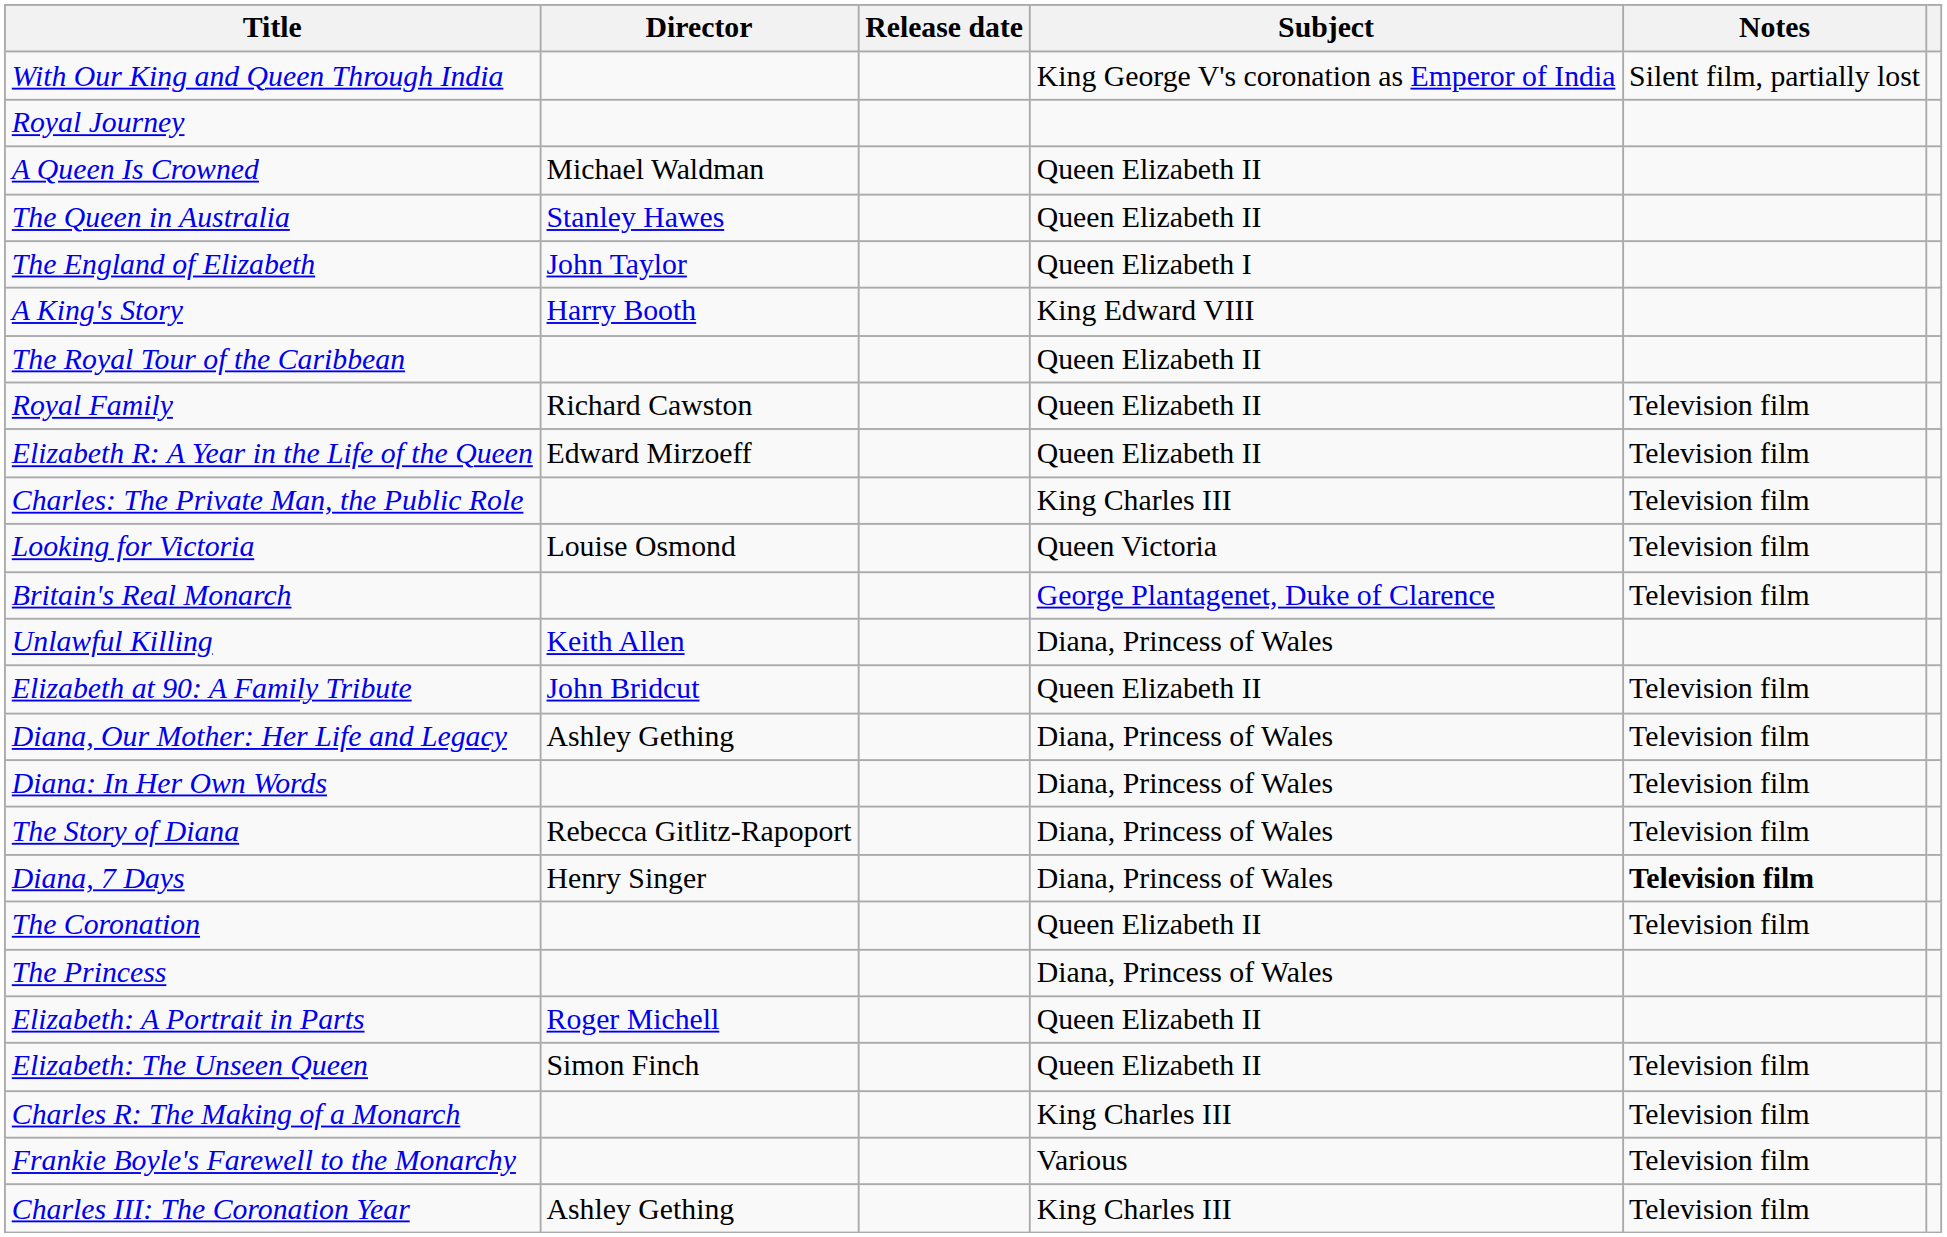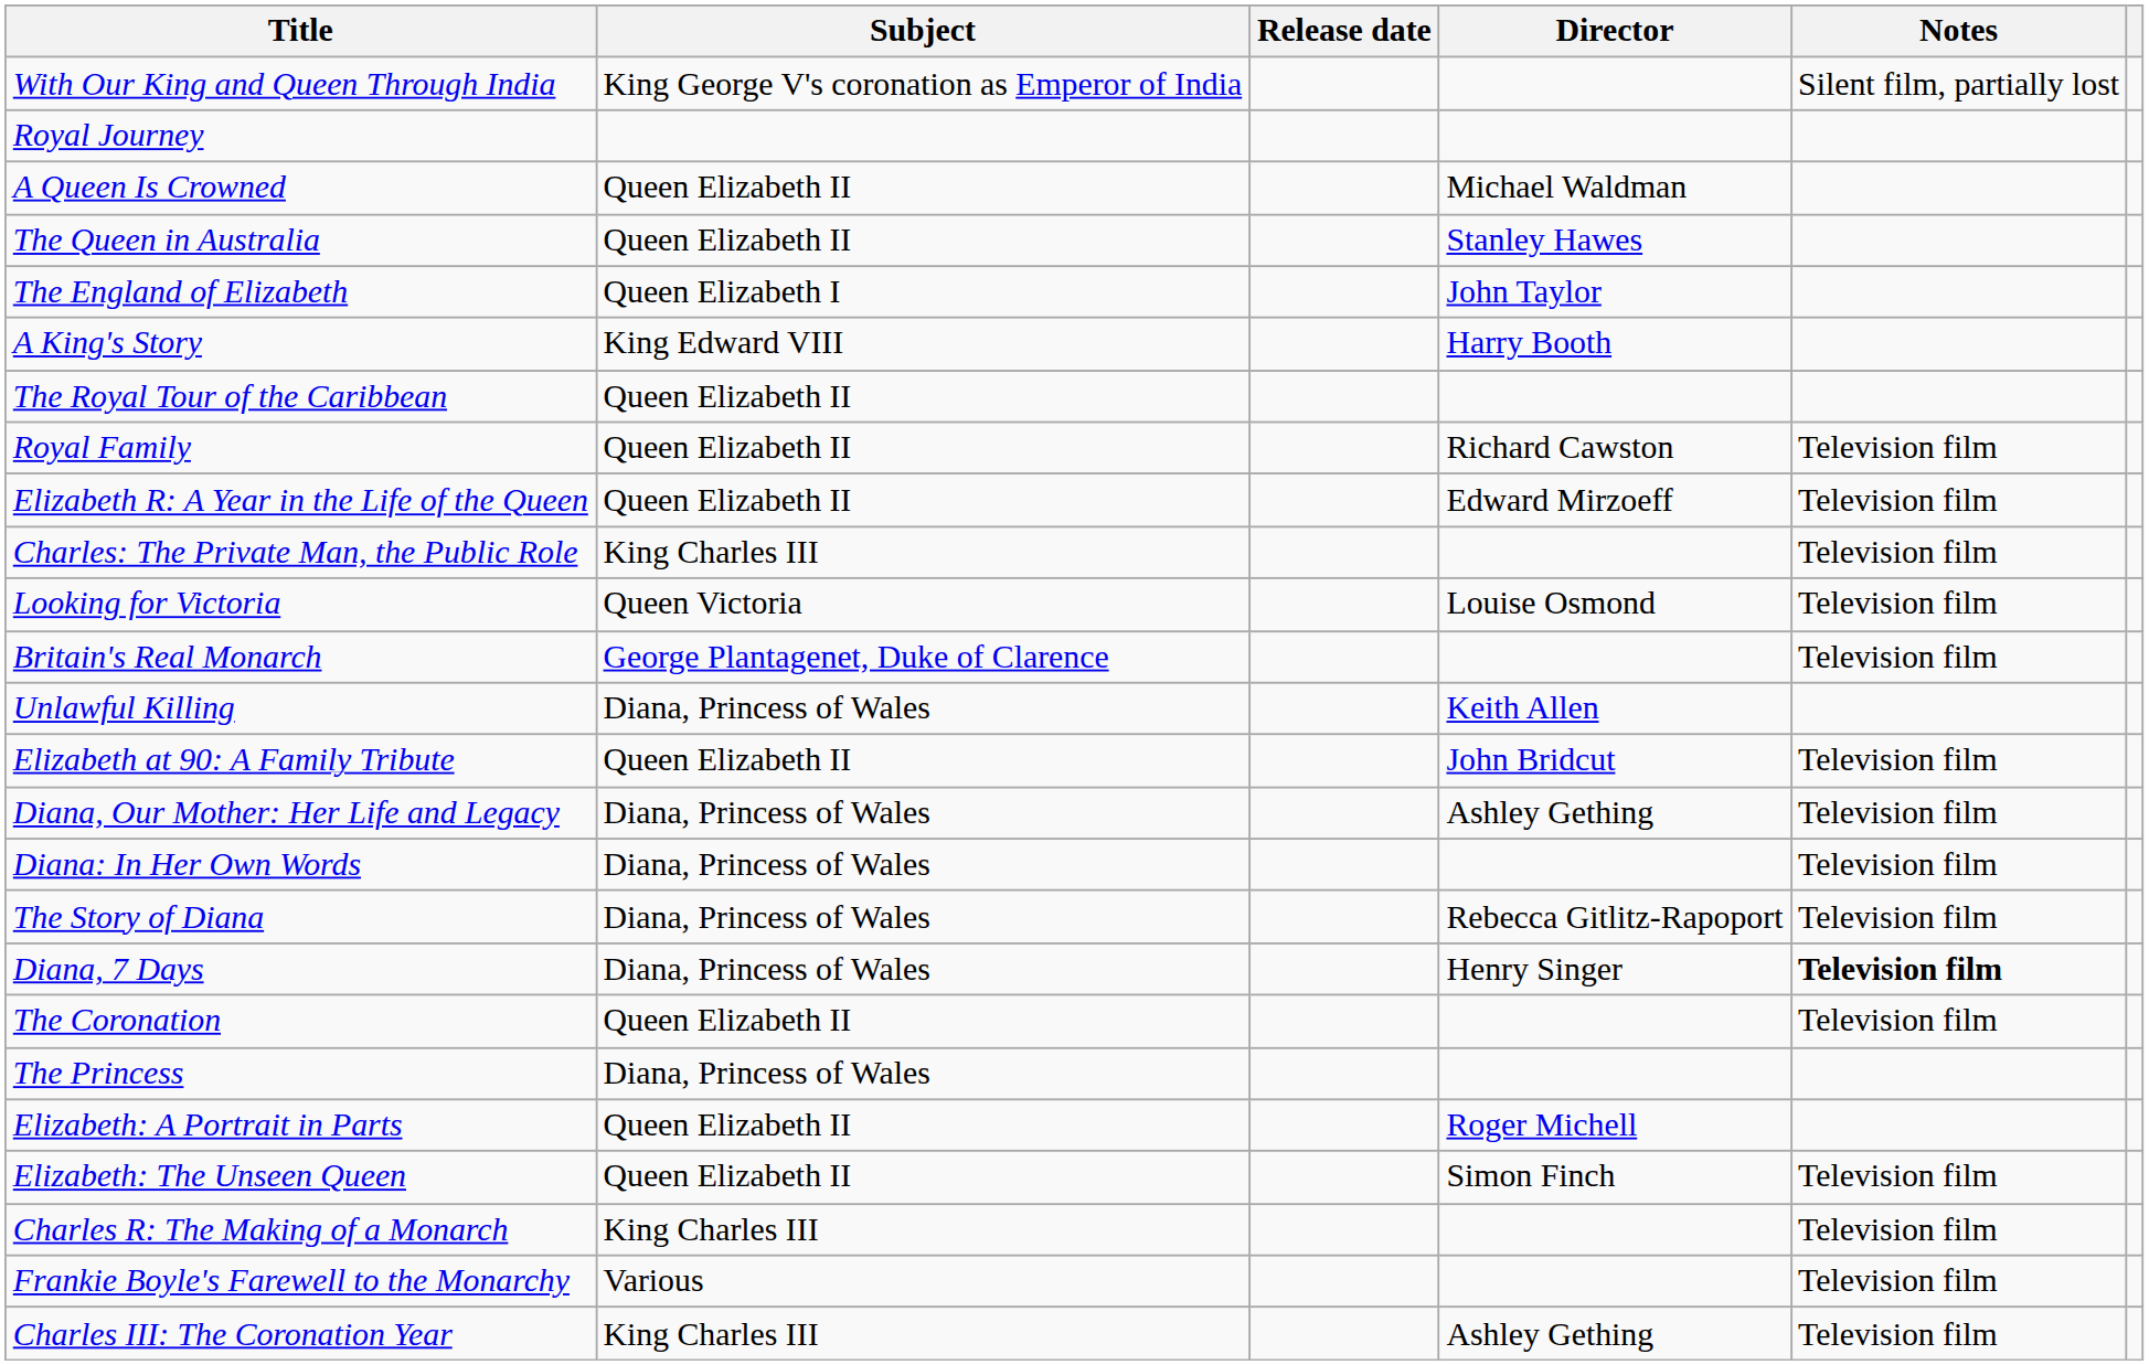columns swapped: Director <-> Subject
